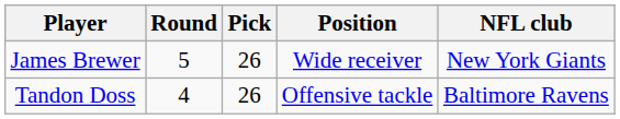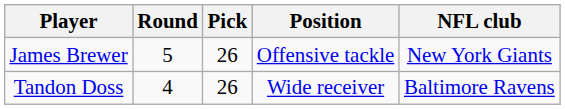James Brewer | Position: Wide receiver -> Offensive tackle
Tandon Doss | Position: Offensive tackle -> Wide receiver
